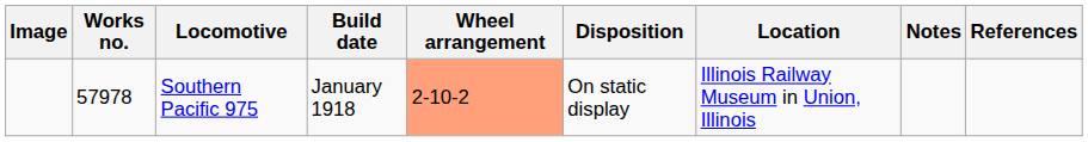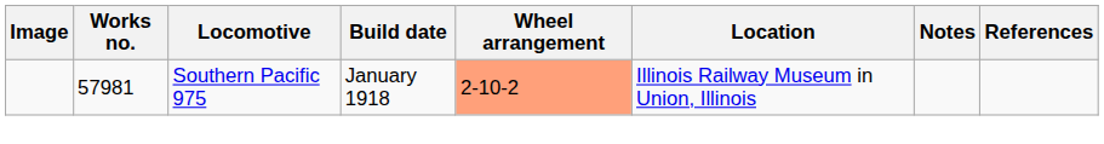- column: Disposition | On static display
Southern Pacific 975 | Works no.: 57978 -> 57981
